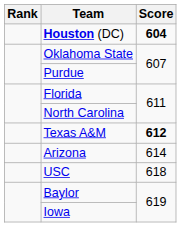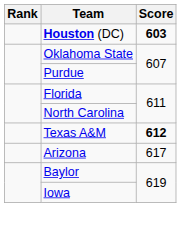Houston (DC) | Score: 604 -> 603
Arizona | Score: 614 -> 617
- row: USC | 618
